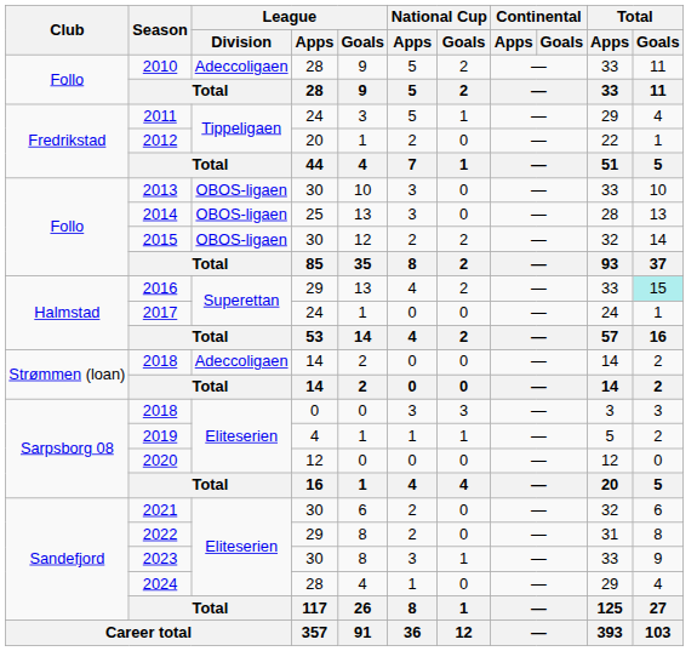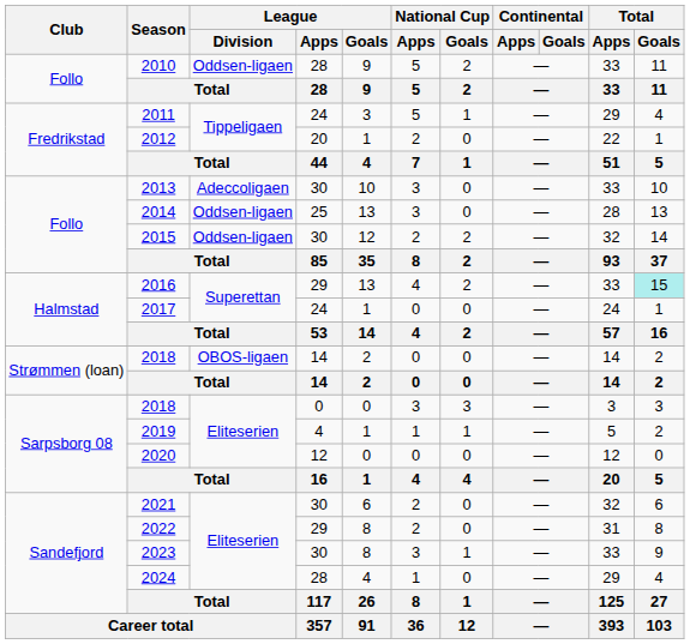2010 | League / Division: Adeccoligaen -> Oddsen-ligaen
2013 | League / Division: OBOS-ligaen -> Adeccoligaen
2014 | League / Division: OBOS-ligaen -> Oddsen-ligaen
2015 | League / Division: OBOS-ligaen -> Oddsen-ligaen
2018 / 14 | League / Division: Adeccoligaen -> OBOS-ligaen
